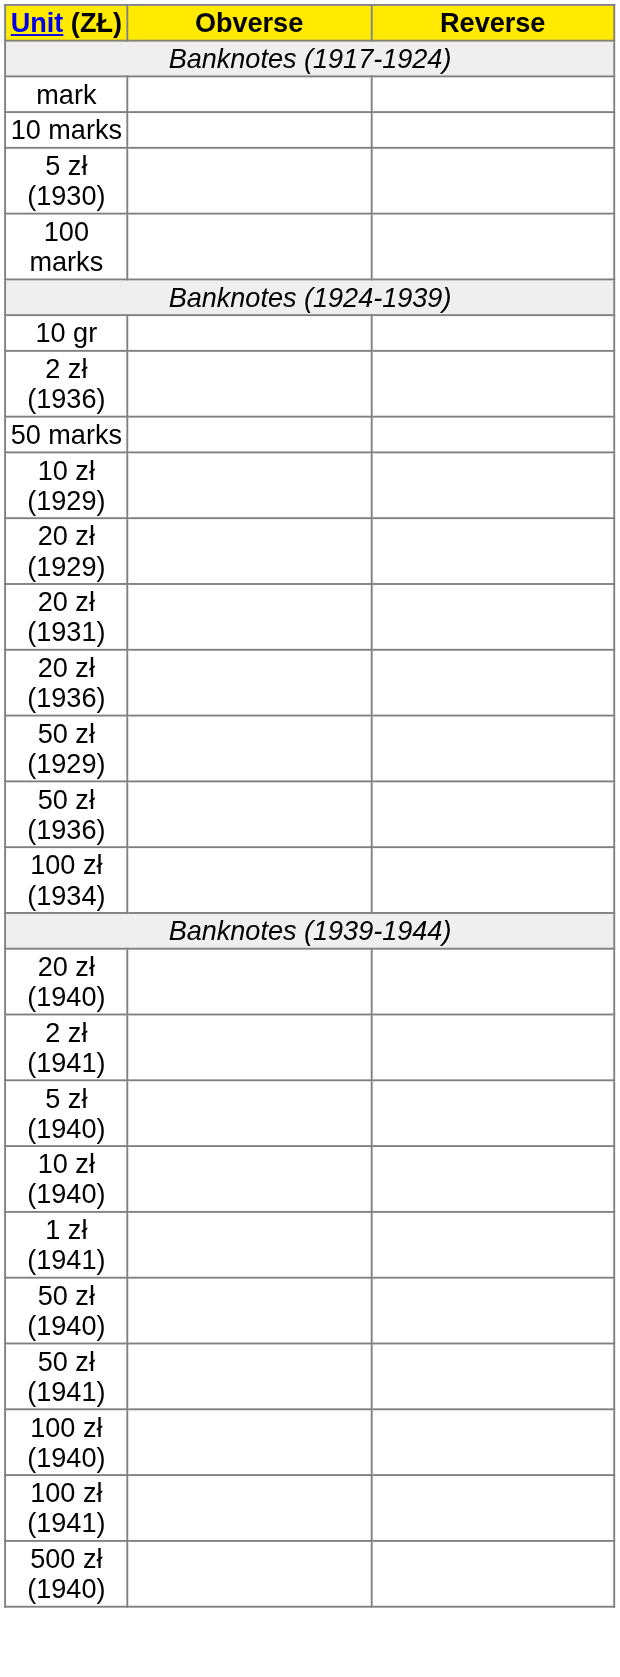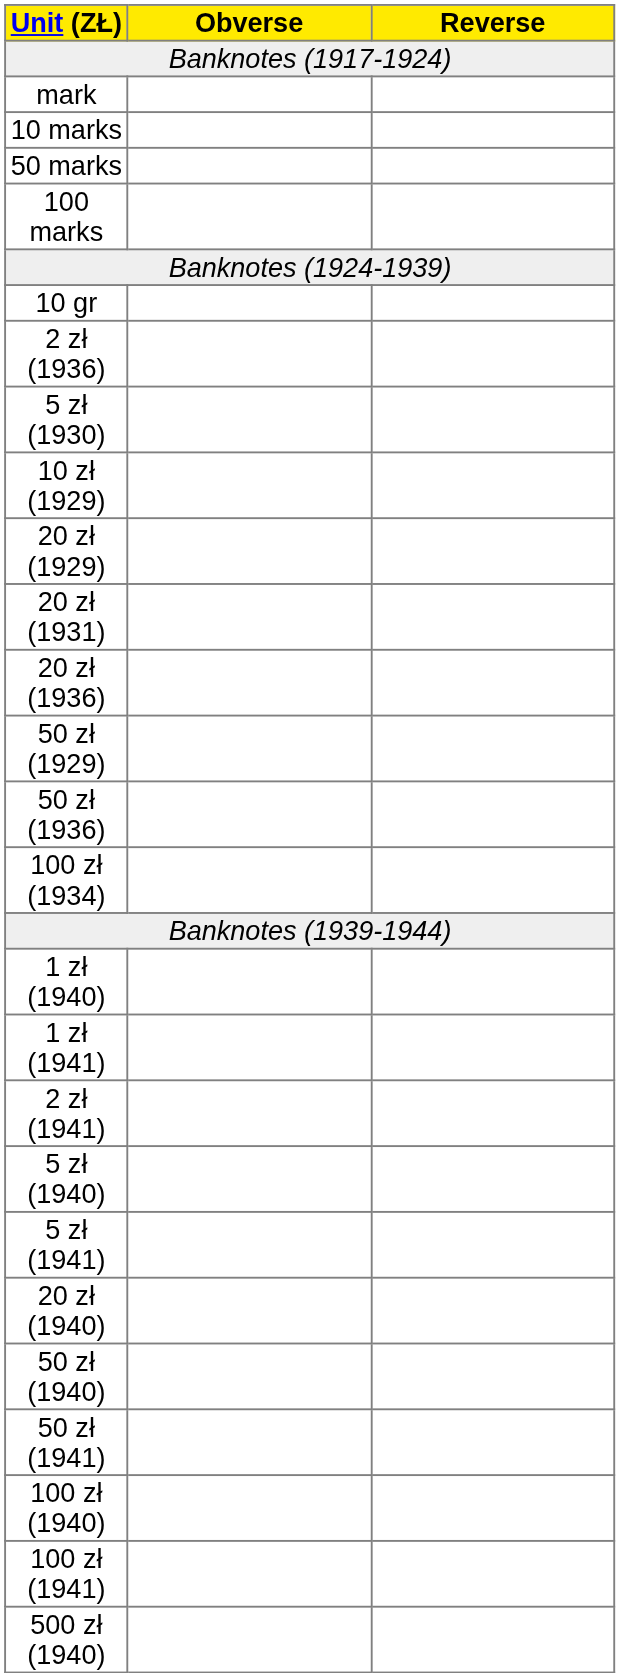rows swapped: 50 marks <-> 5 zł (1930)
+ row: 1 zł (1940)
rows swapped: 1 zł (1941) <-> 20 zł (1940)
+ row: 5 zł (1941)
- row: 10 zł (1940)
